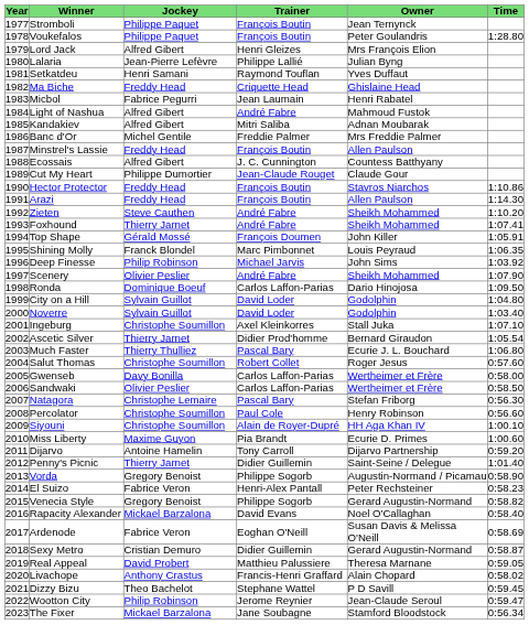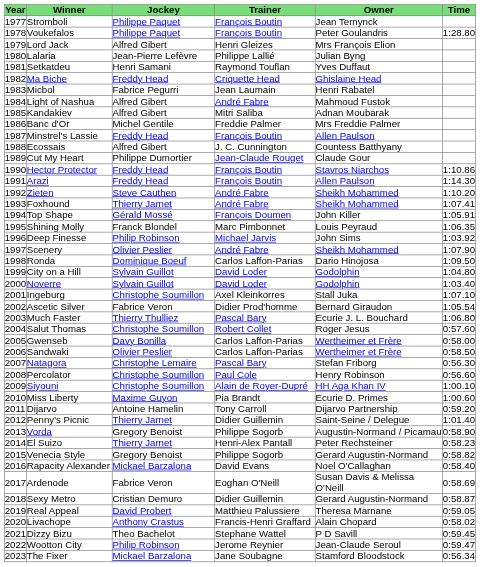Ascetic Silver | Jockey: Thierry Jarnet -> Fabrice Veron
El Suizo | Jockey: Fabrice Veron -> Thierry Jarnet
